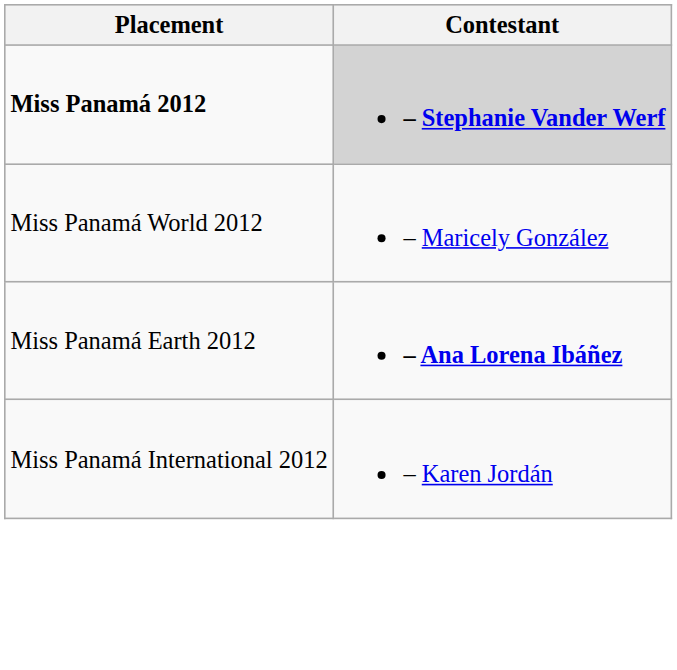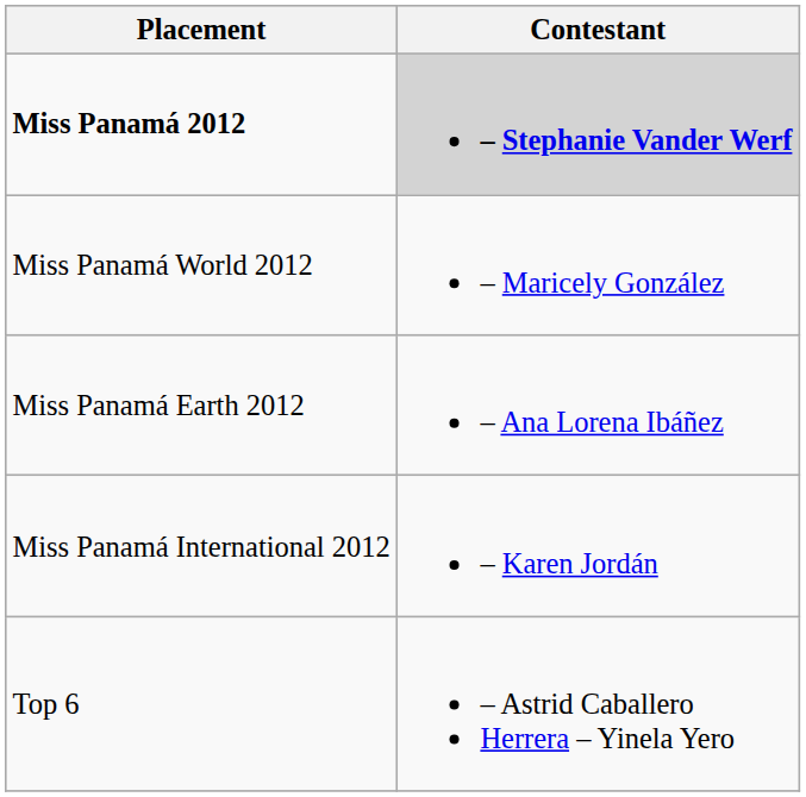Miss Panamá Earth 2012 | Contestant: bold -> normal
+ row: Top 6 | – Astrid Caballero Herrera – Yinela Yero
